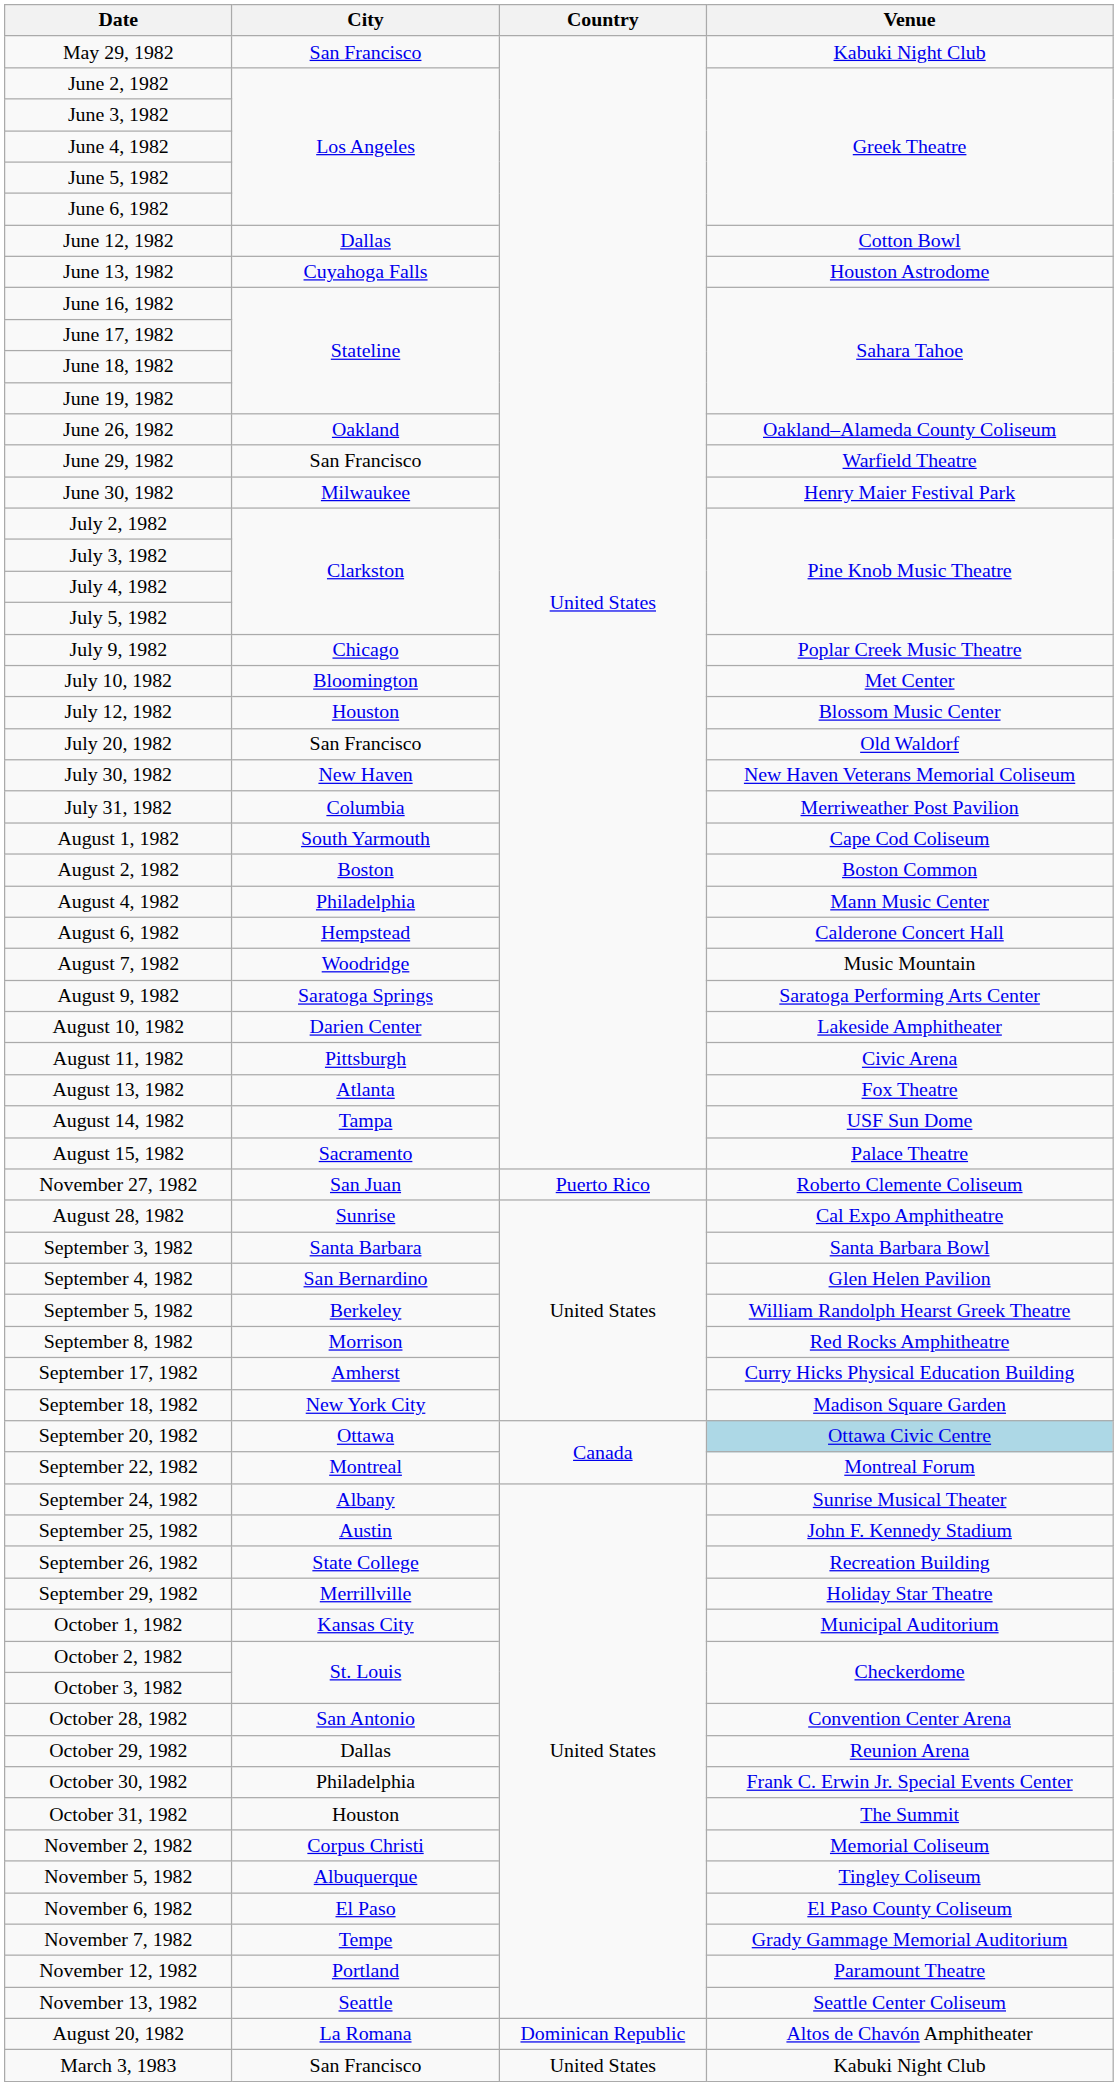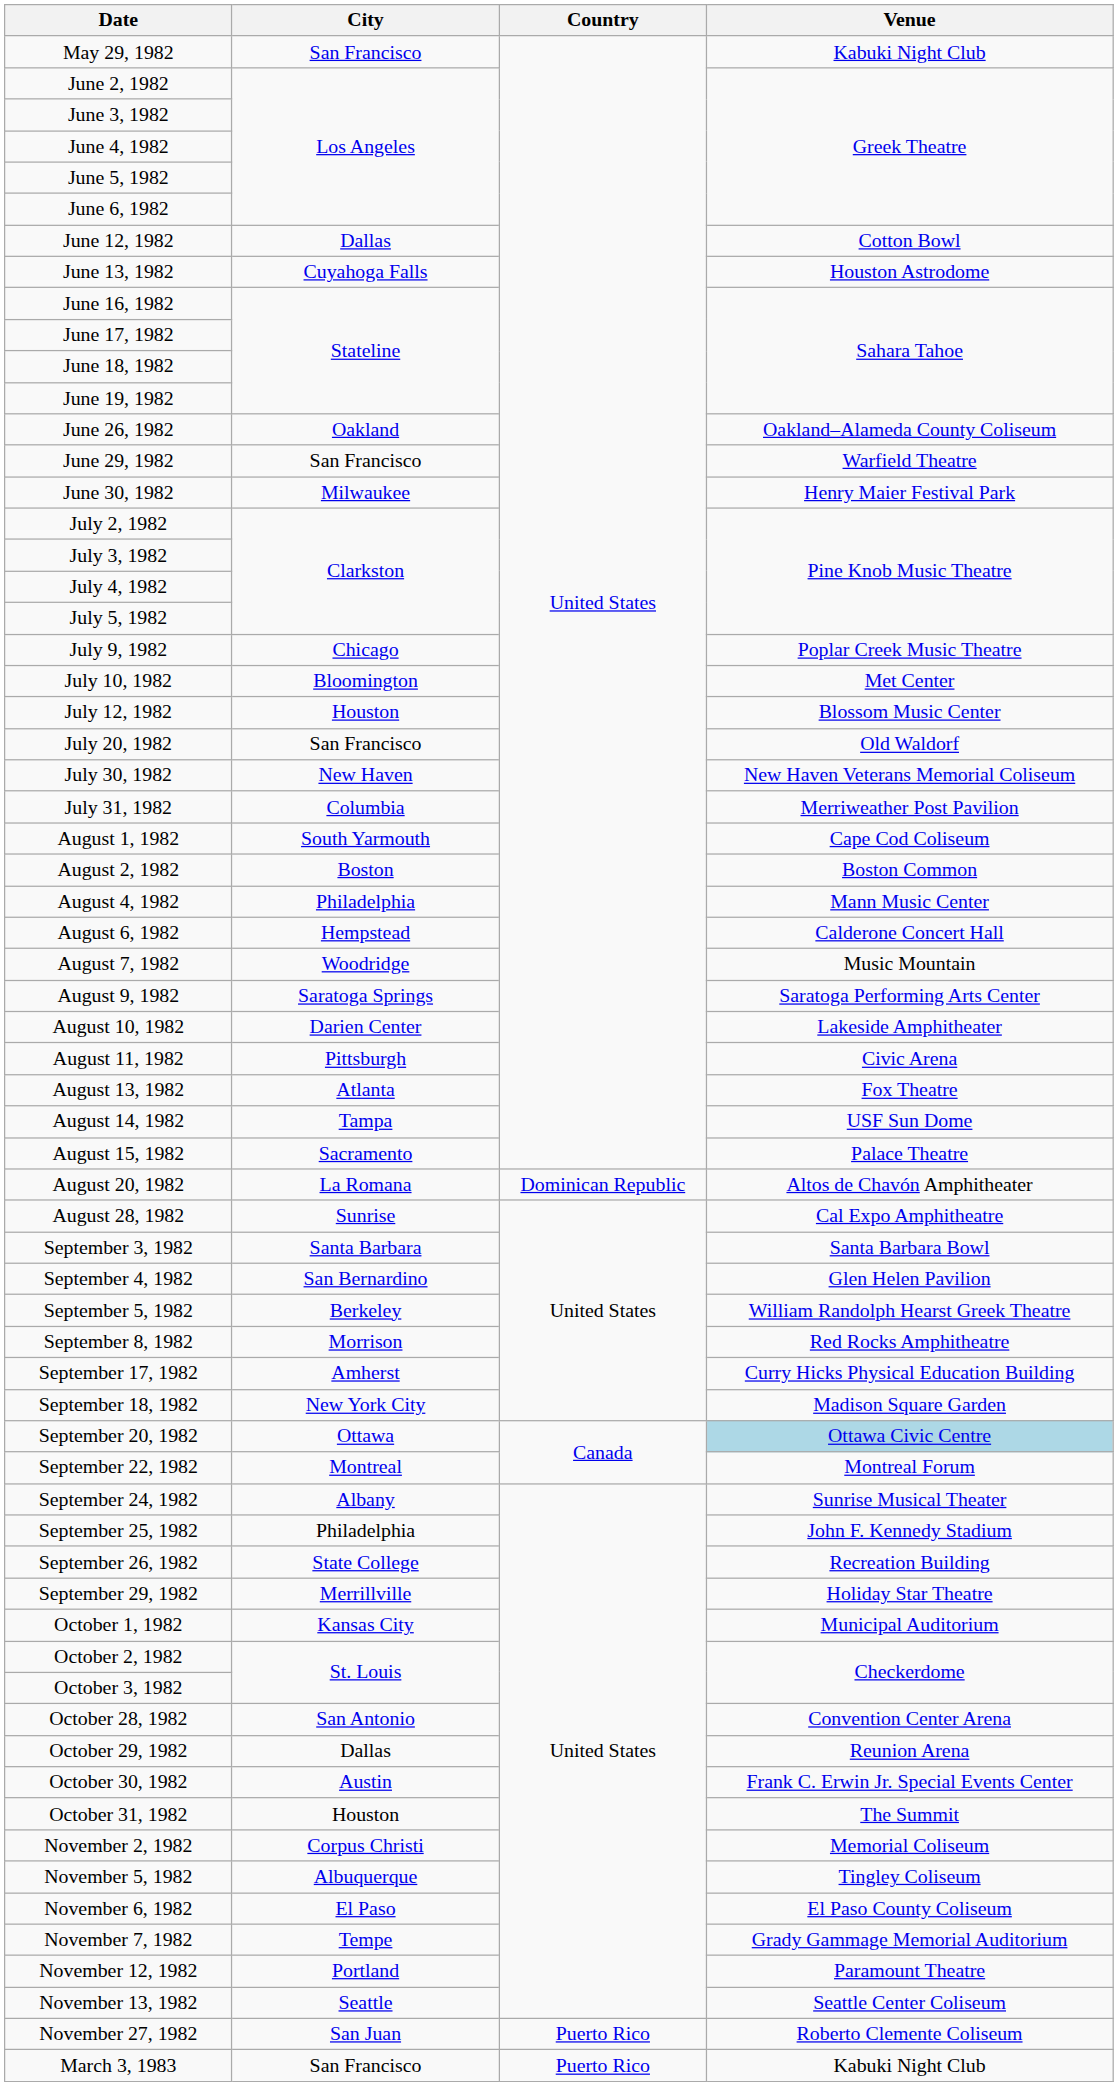rows swapped: August 20, 1982 <-> November 27, 1982
September 25, 1982 | City: Austin -> Philadelphia
October 30, 1982 | City: Philadelphia -> Austin
March 3, 1983 | Country: United States -> Puerto Rico
